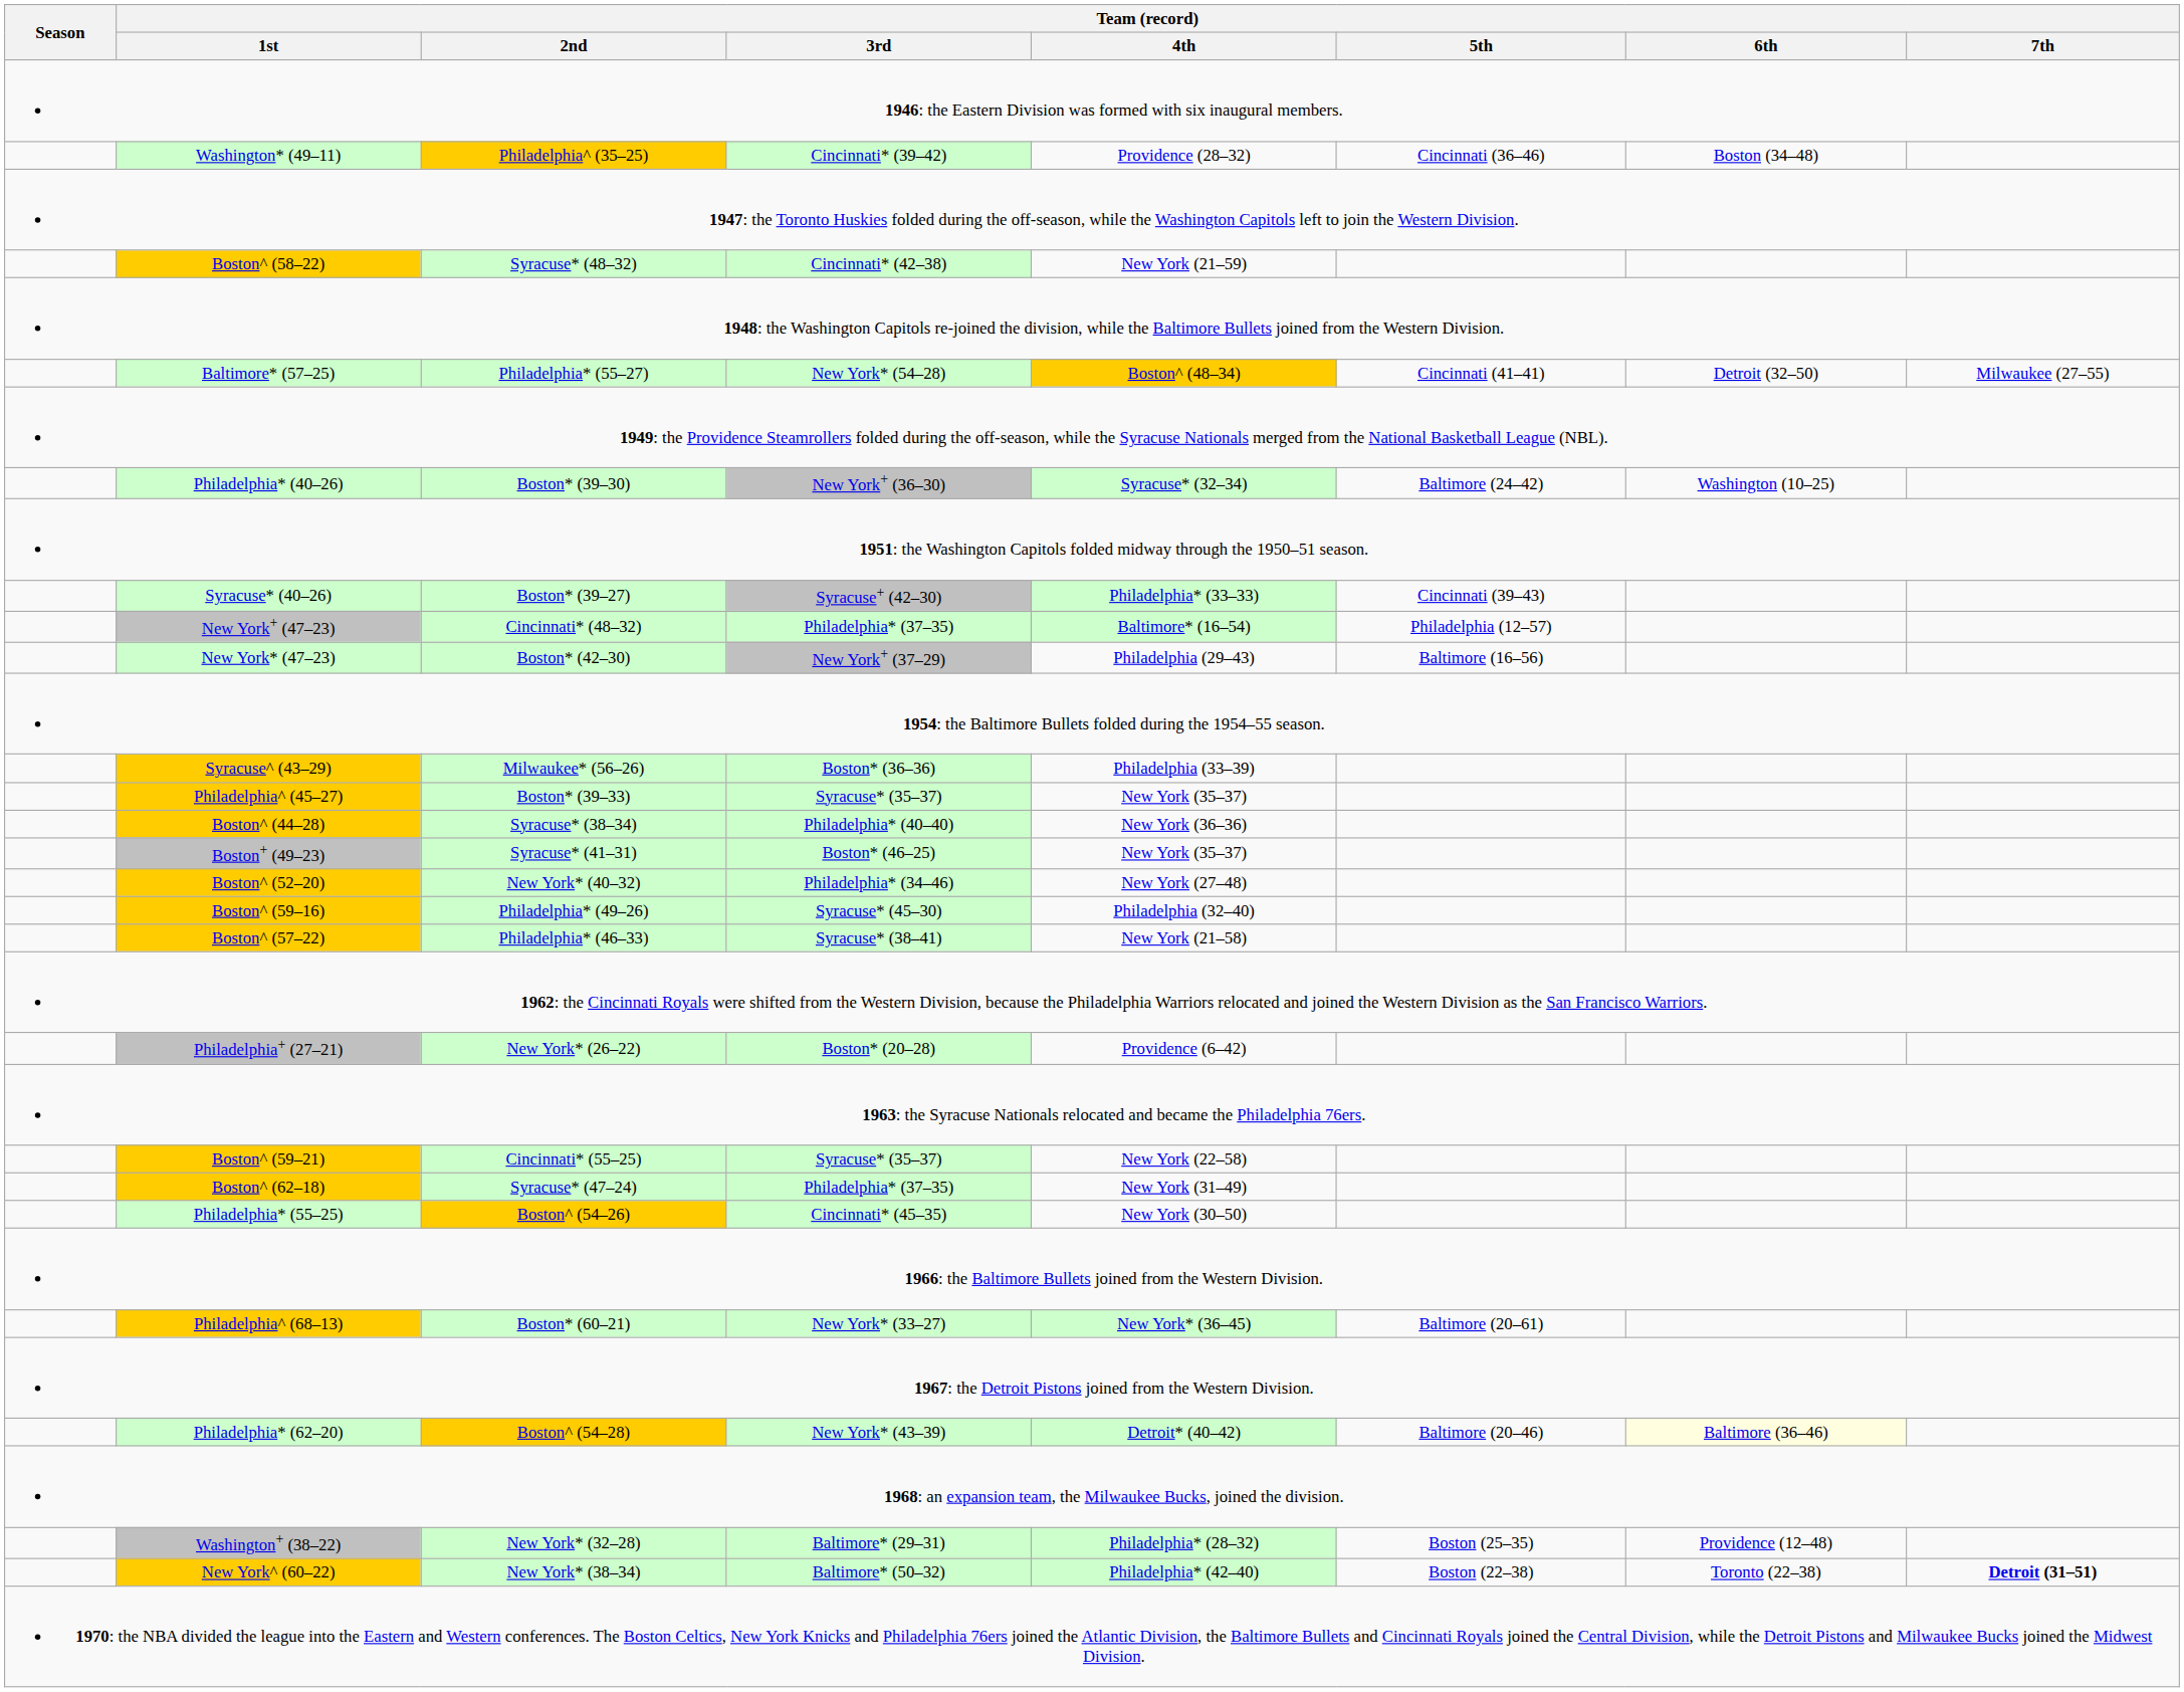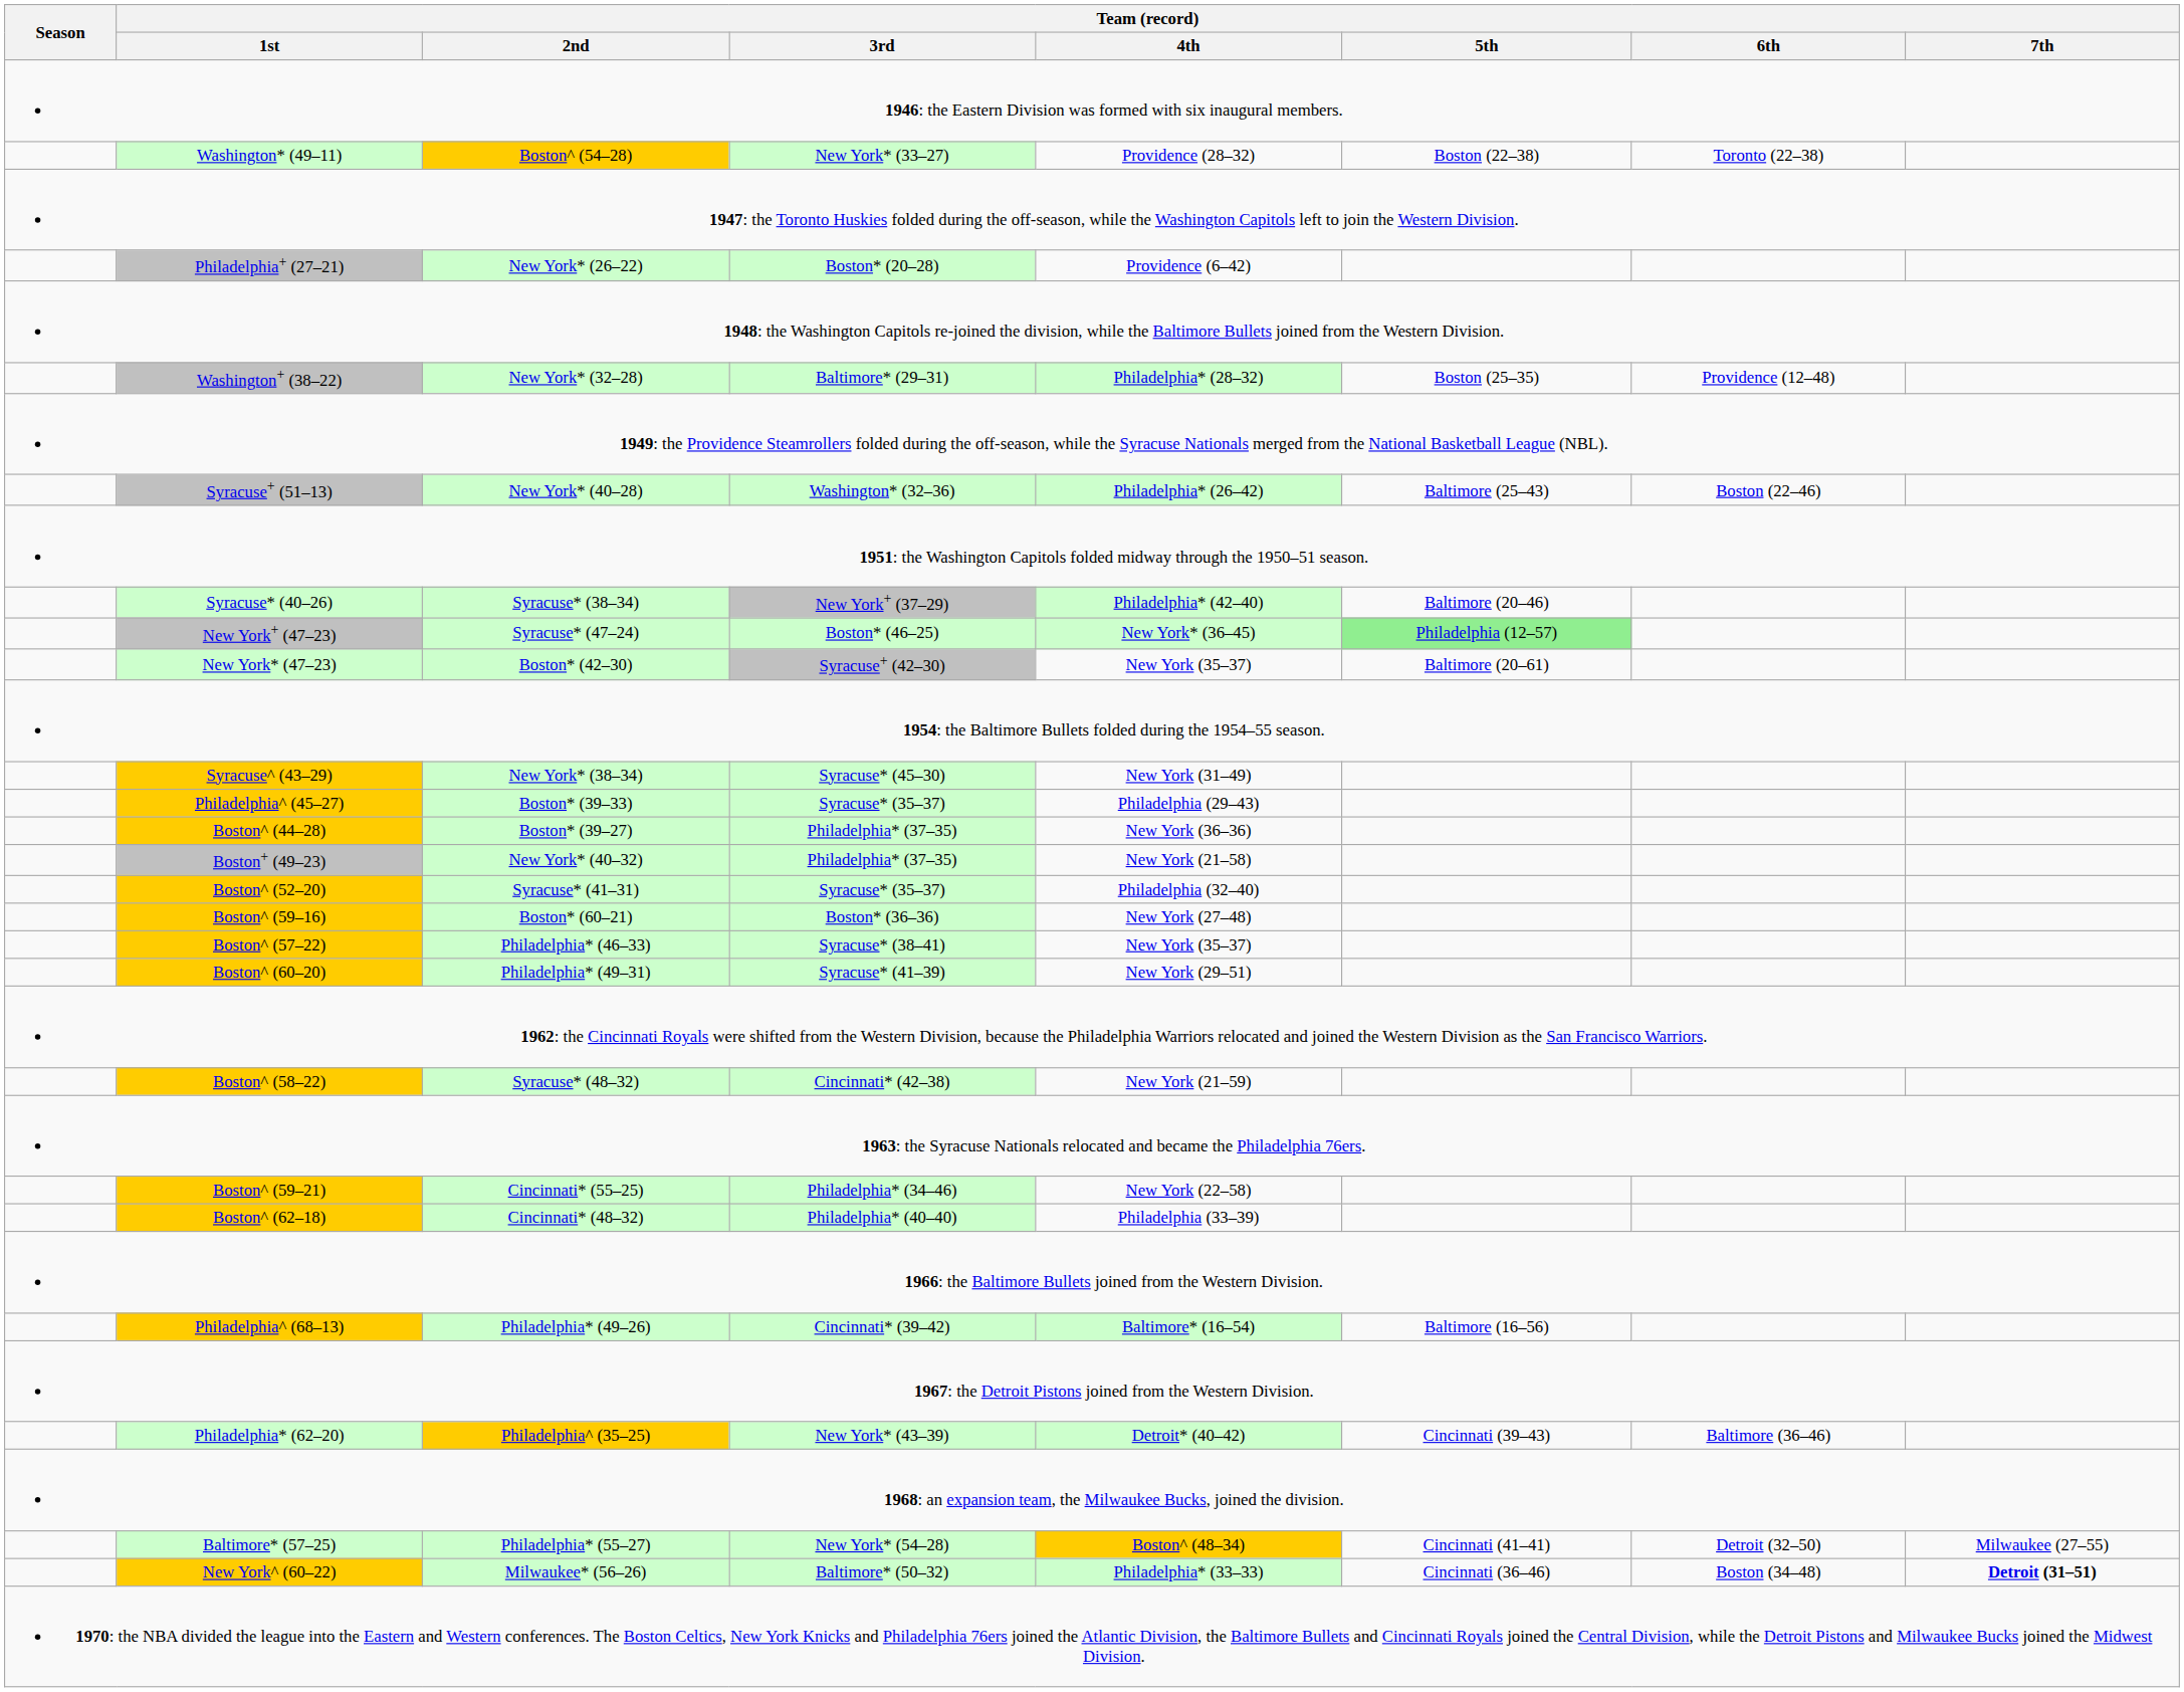Washington* (49–11) | Team (record) / 2nd: Philadelphia^ (35–25) -> Boston^ (54–28)
Washington* (49–11) | Team (record) / 3rd: Cincinnati* (39–42) -> New York* (33–27)
Washington* (49–11) | Team (record) / 5th: Cincinnati (36–46) -> Boston (22–38)
Washington* (49–11) | Team (record) / 6th: Boston (34–48) -> Toronto (22–38)
rows swapped: Philadelphia+ (27–21) <-> Boston^ (58–22)
rows swapped: Washington+ (38–22) <-> Baltimore* (57–25)
+ row: Syracuse+ (51–13) | New York* (40–28) | Washington* (32–36) | Philadelphia* (26–42) | Baltimore (25–43) | Boston (22–46)
- row: Philadelphia* (40–26) | Boston* (39–30) | New York+ (36–30) | Syracuse* (32–34) | Baltimore (24–42) | Washington (10–25)
Syracuse* (40–26) | Team (record) / 2nd: Boston* (39–27) -> Syracuse* (38–34)
Syracuse* (40–26) | Team (record) / 3rd: Syracuse+ (42–30) -> New York+ (37–29)
Syracuse* (40–26) | Team (record) / 4th: Philadelphia* (33–33) -> Philadelphia* (42–40)
Syracuse* (40–26) | Team (record) / 5th: Cincinnati (39–43) -> Baltimore (20–46)
New York+ (47–23) | Team (record) / 2nd: Cincinnati* (48–32) -> Syracuse* (47–24)
New York+ (47–23) | Team (record) / 3rd: Philadelphia* (37–35) -> Boston* (46–25)
New York+ (47–23) | Team (record) / 4th: Baltimore* (16–54) -> New York* (36–45)
New York+ (47–23) | Team (record) / 5th: no background -> lightgreen background
New York* (47–23) | Team (record) / 3rd: New York+ (37–29) -> Syracuse+ (42–30)
New York* (47–23) | Team (record) / 4th: Philadelphia (29–43) -> New York (35–37)
New York* (47–23) | Team (record) / 5th: Baltimore (16–56) -> Baltimore (20–61)
Syracuse^ (43–29) | Team (record) / 2nd: Milwaukee* (56–26) -> New York* (38–34)
Syracuse^ (43–29) | Team (record) / 3rd: Boston* (36–36) -> Syracuse* (45–30)
Syracuse^ (43–29) | Team (record) / 4th: Philadelphia (33–39) -> New York (31–49)
Philadelphia^ (45–27) | Team (record) / 4th: New York (35–37) -> Philadelphia (29–43)
Boston^ (44–28) | Team (record) / 2nd: Syracuse* (38–34) -> Boston* (39–27)
Boston^ (44–28) | Team (record) / 3rd: Philadelphia* (40–40) -> Philadelphia* (37–35)
Boston+ (49–23) | Team (record) / 2nd: Syracuse* (41–31) -> New York* (40–32)
Boston+ (49–23) | Team (record) / 3rd: Boston* (46–25) -> Philadelphia* (37–35)
Boston+ (49–23) | Team (record) / 4th: New York (35–37) -> New York (21–58)
Boston^ (52–20) | Team (record) / 2nd: New York* (40–32) -> Syracuse* (41–31)
Boston^ (52–20) | Team (record) / 3rd: Philadelphia* (34–46) -> Syracuse* (35–37)
Boston^ (52–20) | Team (record) / 4th: New York (27–48) -> Philadelphia (32–40)
Boston^ (59–16) | Team (record) / 2nd: Philadelphia* (49–26) -> Boston* (60–21)
Boston^ (59–16) | Team (record) / 3rd: Syracuse* (45–30) -> Boston* (36–36)
Boston^ (59–16) | Team (record) / 4th: Philadelphia (32–40) -> New York (27–48)
Boston^ (57–22) | Team (record) / 4th: New York (21–58) -> New York (35–37)
+ row: Boston^ (60–20) | Philadelphia* (49–31) | Syracuse* (41–39) | New York (29–51)
Boston^ (59–21) | Team (record) / 3rd: Syracuse* (35–37) -> Philadelphia* (34–46)
Boston^ (62–18) | Team (record) / 2nd: Syracuse* (47–24) -> Cincinnati* (48–32)
Boston^ (62–18) | Team (record) / 3rd: Philadelphia* (37–35) -> Philadelphia* (40–40)
Boston^ (62–18) | Team (record) / 4th: New York (31–49) -> Philadelphia (33–39)
- row: Philadelphia* (55–25) | Boston^ (54–26) | Cincinnati* (45–35) | New York (30–50)
Philadelphia^ (68–13) | Team (record) / 2nd: Boston* (60–21) -> Philadelphia* (49–26)
Philadelphia^ (68–13) | Team (record) / 3rd: New York* (33–27) -> Cincinnati* (39–42)
Philadelphia^ (68–13) | Team (record) / 4th: New York* (36–45) -> Baltimore* (16–54)
Philadelphia^ (68–13) | Team (record) / 5th: Baltimore (20–61) -> Baltimore (16–56)
Philadelphia* (62–20) | Team (record) / 2nd: Boston^ (54–28) -> Philadelphia^ (35–25)
Philadelphia* (62–20) | Team (record) / 5th: Baltimore (20–46) -> Cincinnati (39–43)
Philadelphia* (62–20) | Team (record) / 6th: lightyellow background -> no background
New York^ (60–22) | Team (record) / 2nd: New York* (38–34) -> Milwaukee* (56–26)
New York^ (60–22) | Team (record) / 4th: Philadelphia* (42–40) -> Philadelphia* (33–33)
New York^ (60–22) | Team (record) / 5th: Boston (22–38) -> Cincinnati (36–46)
New York^ (60–22) | Team (record) / 6th: Toronto (22–38) -> Boston (34–48)
